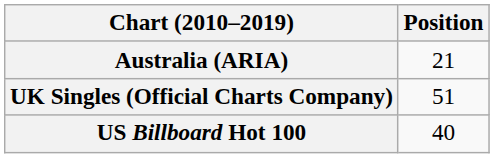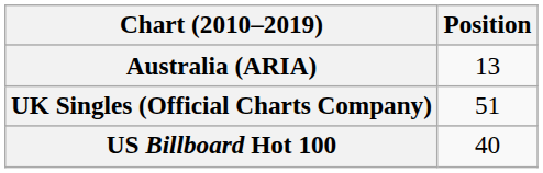Australia (ARIA) | Position: 21 -> 13
